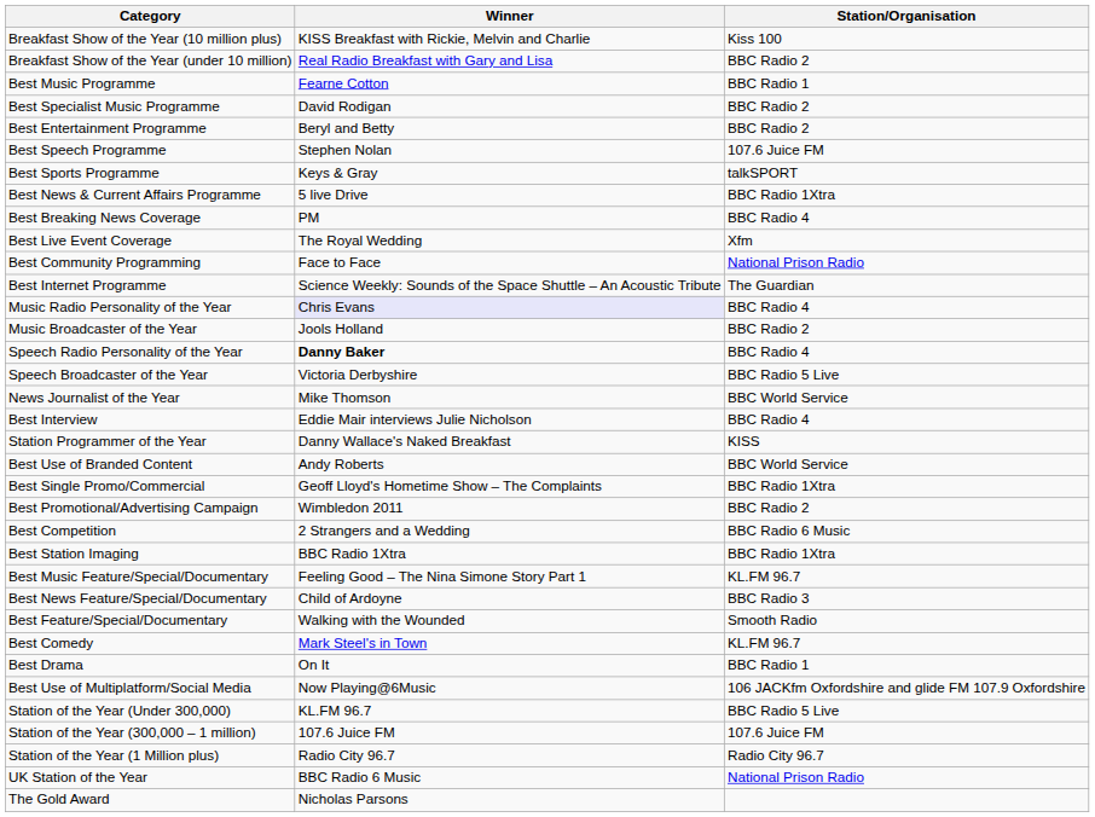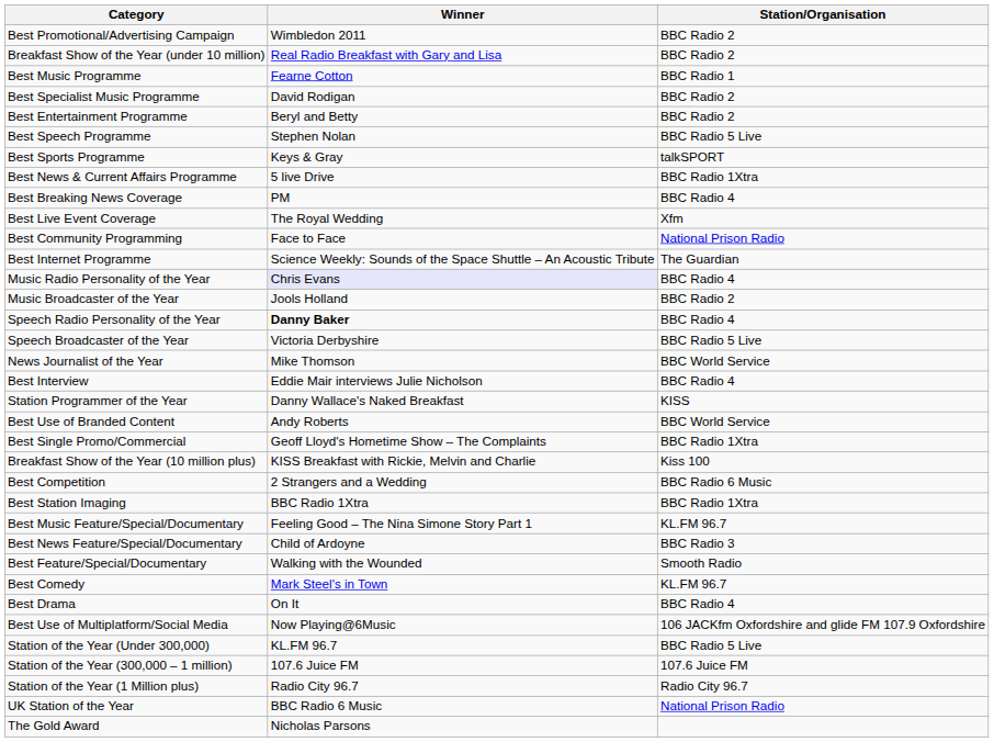rows swapped: Breakfast Show of the Year (10 million plus) <-> Best Promotional/Advertising Campaign
Best Speech Programme | Station/Organisation: 107.6 Juice FM -> BBC Radio 5 Live
Best Drama | Station/Organisation: BBC Radio 1 -> BBC Radio 4
